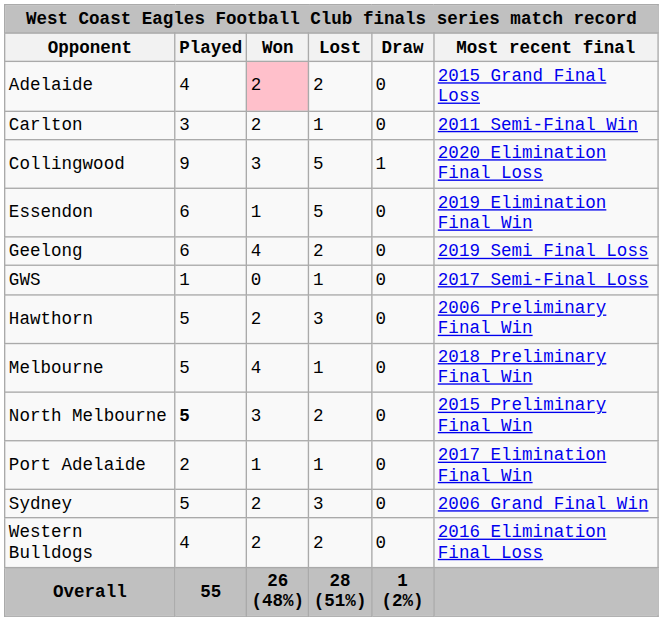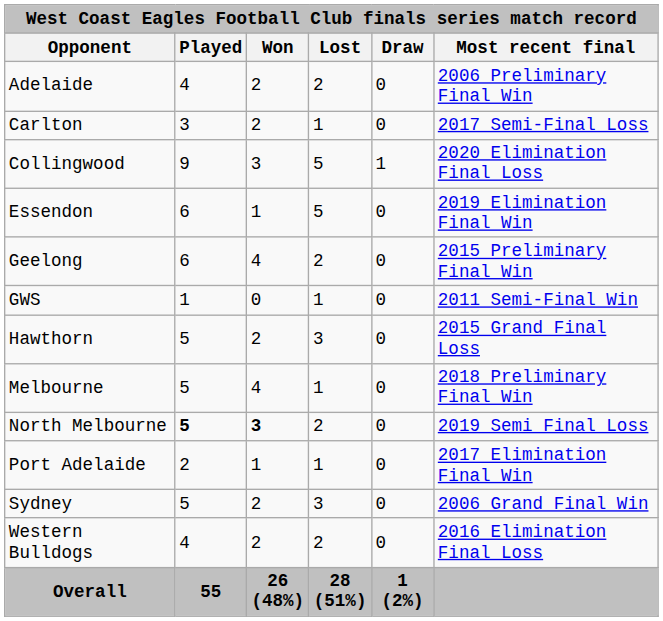Adelaide | Won: pink background -> no background
Adelaide | Most recent final: 2015 Grand Final Loss -> 2006 Preliminary Final Win
Carlton | Most recent final: 2011 Semi-Final Win -> 2017 Semi-Final Loss
Geelong | Most recent final: 2019 Semi Final Loss -> 2015 Preliminary Final Win
GWS | Most recent final: 2017 Semi-Final Loss -> 2011 Semi-Final Win
Hawthorn | Most recent final: 2006 Preliminary Final Win -> 2015 Grand Final Loss
North Melbourne | Won: normal -> bold
North Melbourne | Most recent final: 2015 Preliminary Final Win -> 2019 Semi Final Loss
